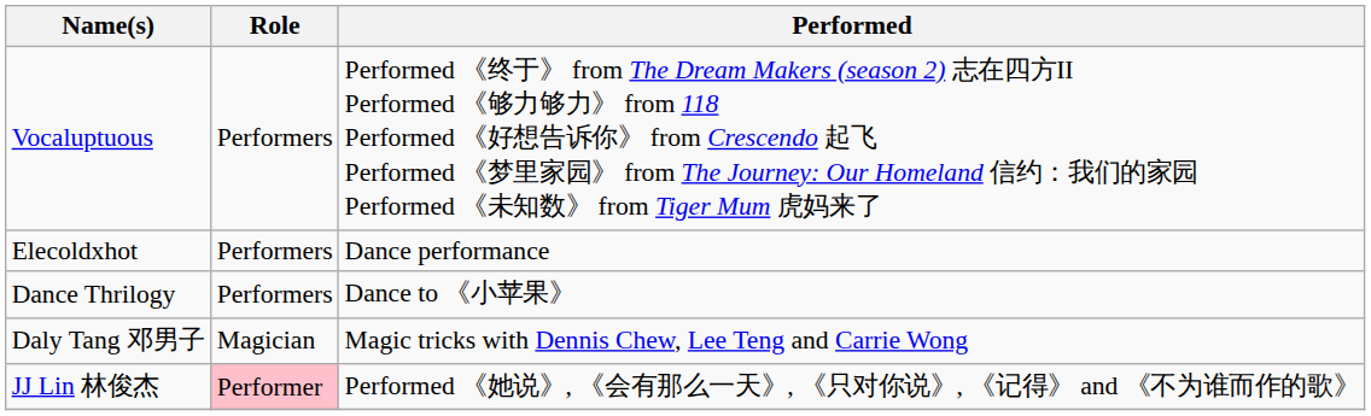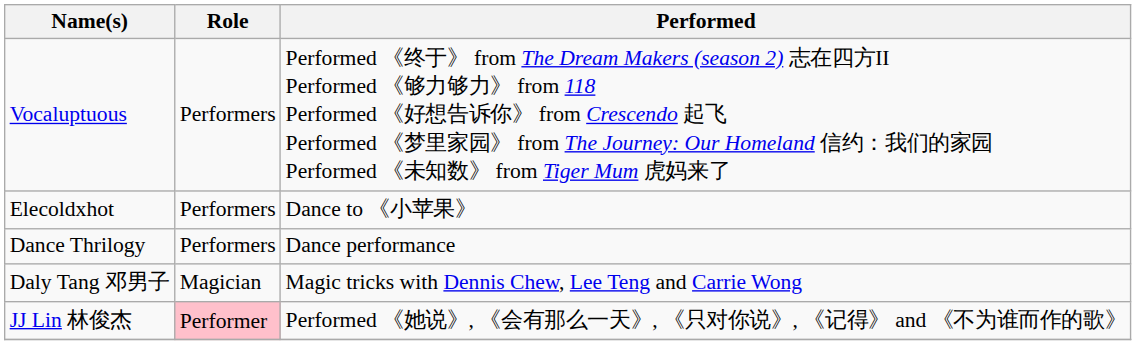Elecoldxhot | Performed: Dance performance -> Dance to 《小苹果》
Dance Thrilogy | Performed: Dance to 《小苹果》 -> Dance performance
